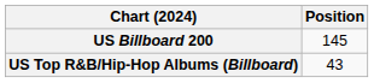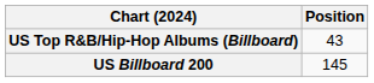rows swapped: US Billboard 200 <-> US Top R&B/Hip-Hop Albums (Billboard)
